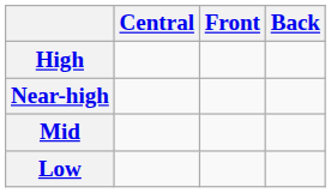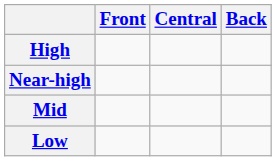columns swapped: Front <-> Central
